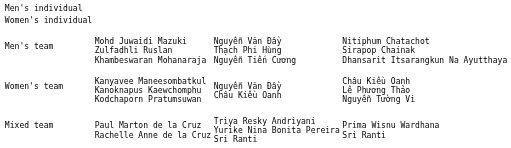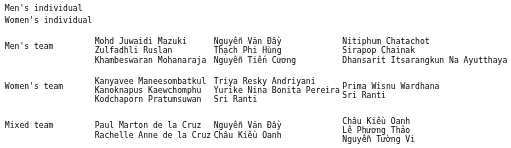Women's team | column 3: Nguyễn Văn Đầy Châu Kiều Oanh -> Triya Resky Andriyani Yurike Nina Bonita Pereira Sri Ranti
Women's team | column 4: Châu Kiều Oanh Lê Phương Thảo Nguyễn Tường Vi -> Prima Wisnu Wardhana Sri Ranti
Mixed team | column 3: Triya Resky Andriyani Yurike Nina Bonita Pereira Sri Ranti -> Nguyễn Văn Đầy Châu Kiều Oanh
Mixed team | column 4: Prima Wisnu Wardhana Sri Ranti -> Châu Kiều Oanh Lê Phương Thảo Nguyễn Tường Vi
